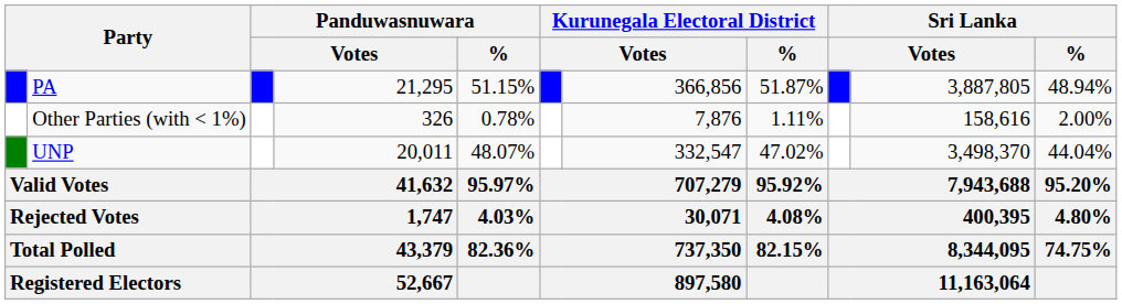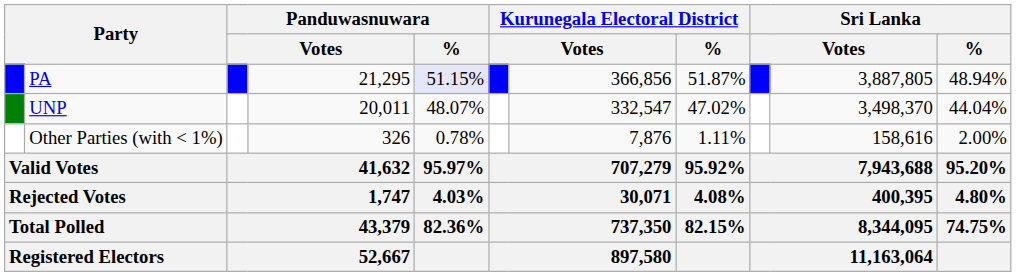PA | Panduwasnuwara / %: no background -> lavender background
rows swapped: UNP <-> Other Parties (with < 1%)
